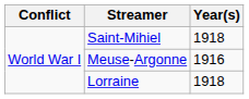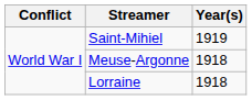Saint-Mihiel | Year(s): 1918 -> 1919
Meuse-Argonne | Year(s): 1916 -> 1918
